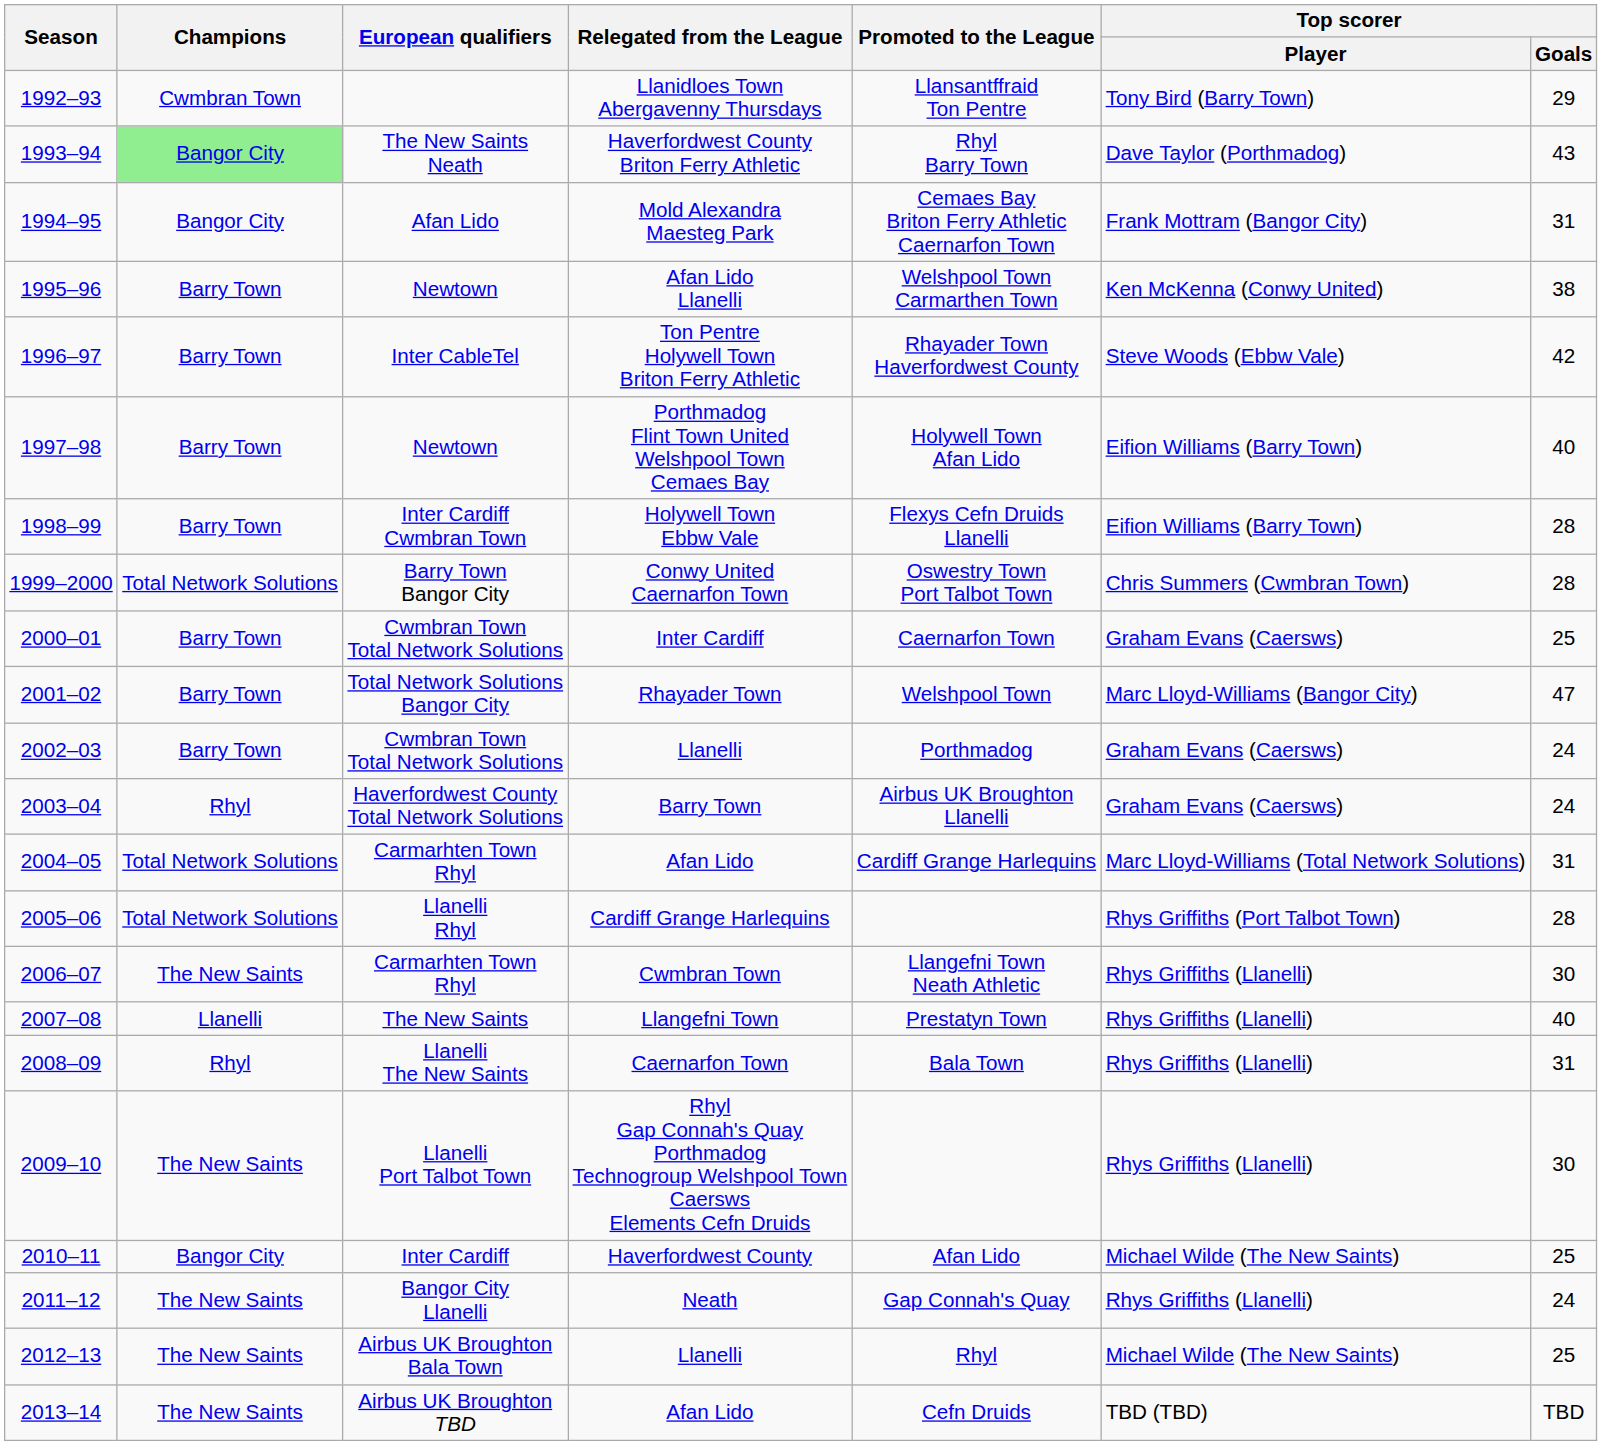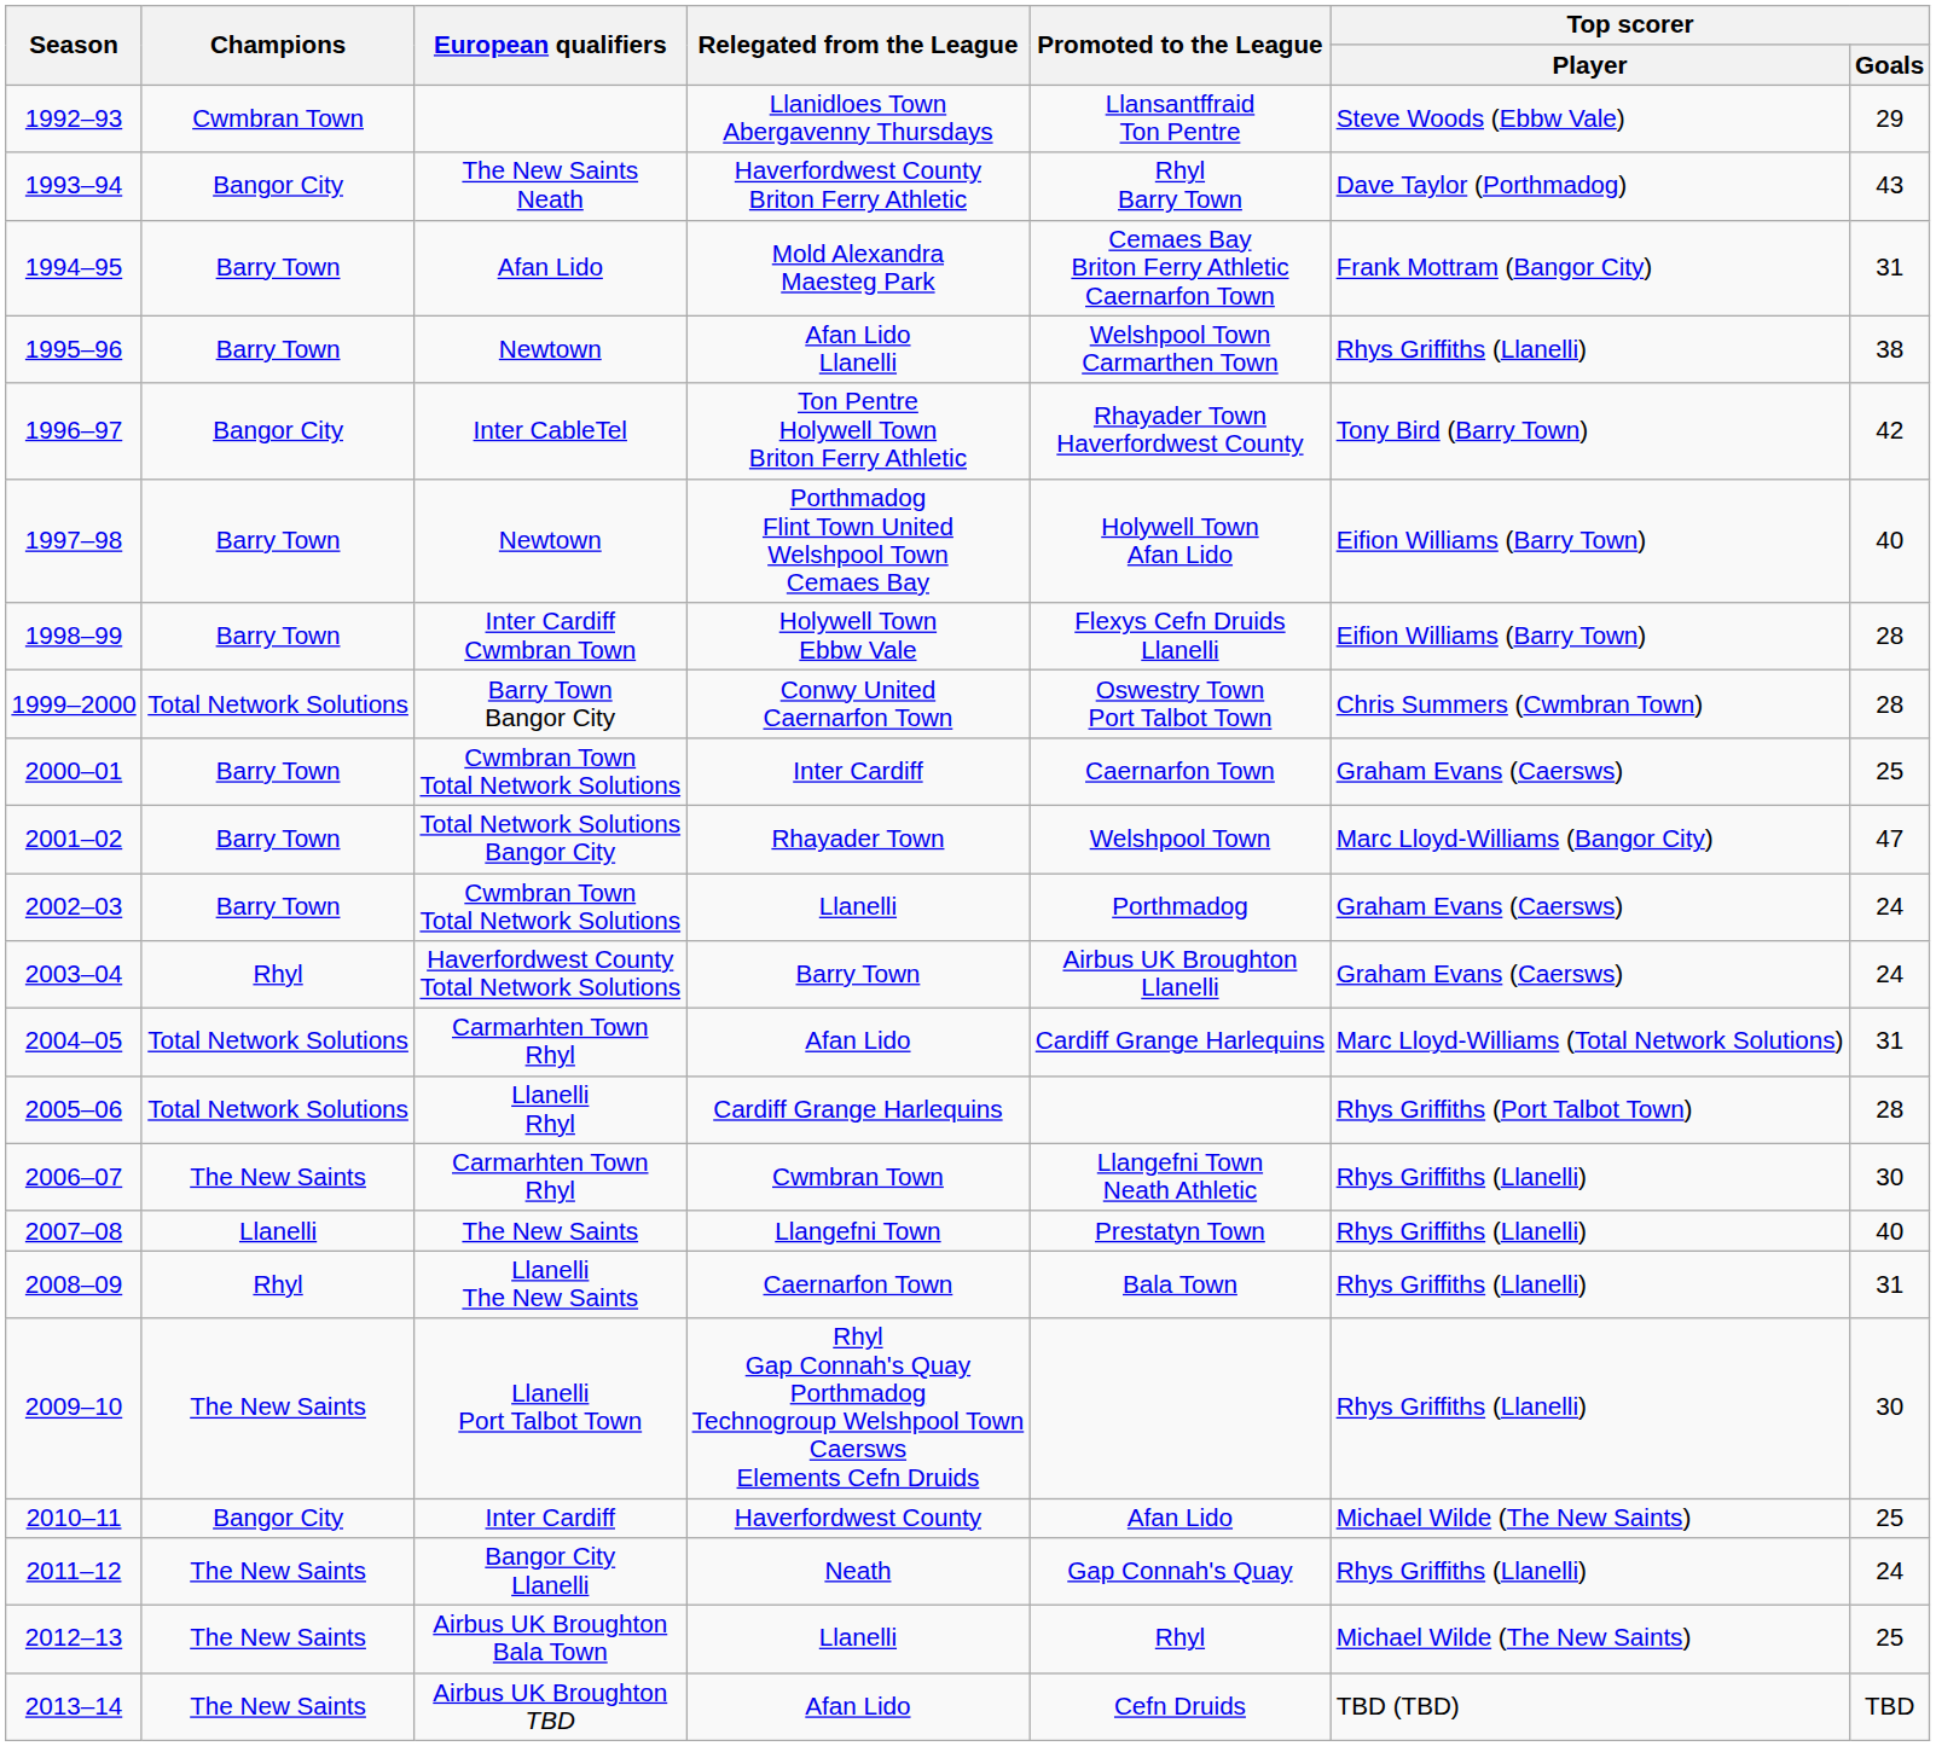Llanidloes Town Abergavenny Thursdays | Top scorer / Player: Tony Bird (Barry Town) -> Steve Woods (Ebbw Vale)
Haverfordwest County Briton Ferry Athletic | Champions: lightgreen background -> no background
Mold Alexandra Maesteg Park | Champions: Bangor City -> Barry Town
Afan Lido Llanelli | Top scorer / Player: Ken McKenna (Conwy United) -> Rhys Griffiths (Llanelli)
Ton Pentre Holywell Town Briton Ferry Athletic | Champions: Barry Town -> Bangor City
Ton Pentre Holywell Town Briton Ferry Athletic | Top scorer / Player: Steve Woods (Ebbw Vale) -> Tony Bird (Barry Town)
